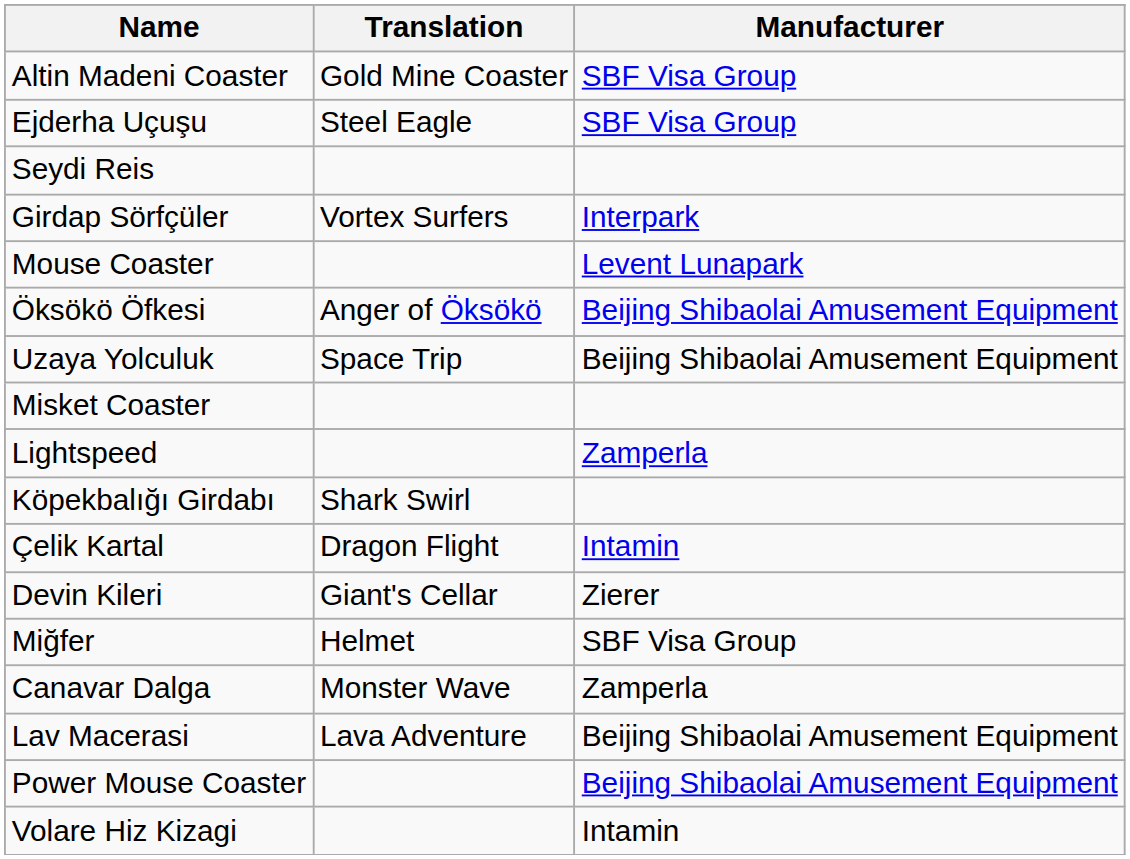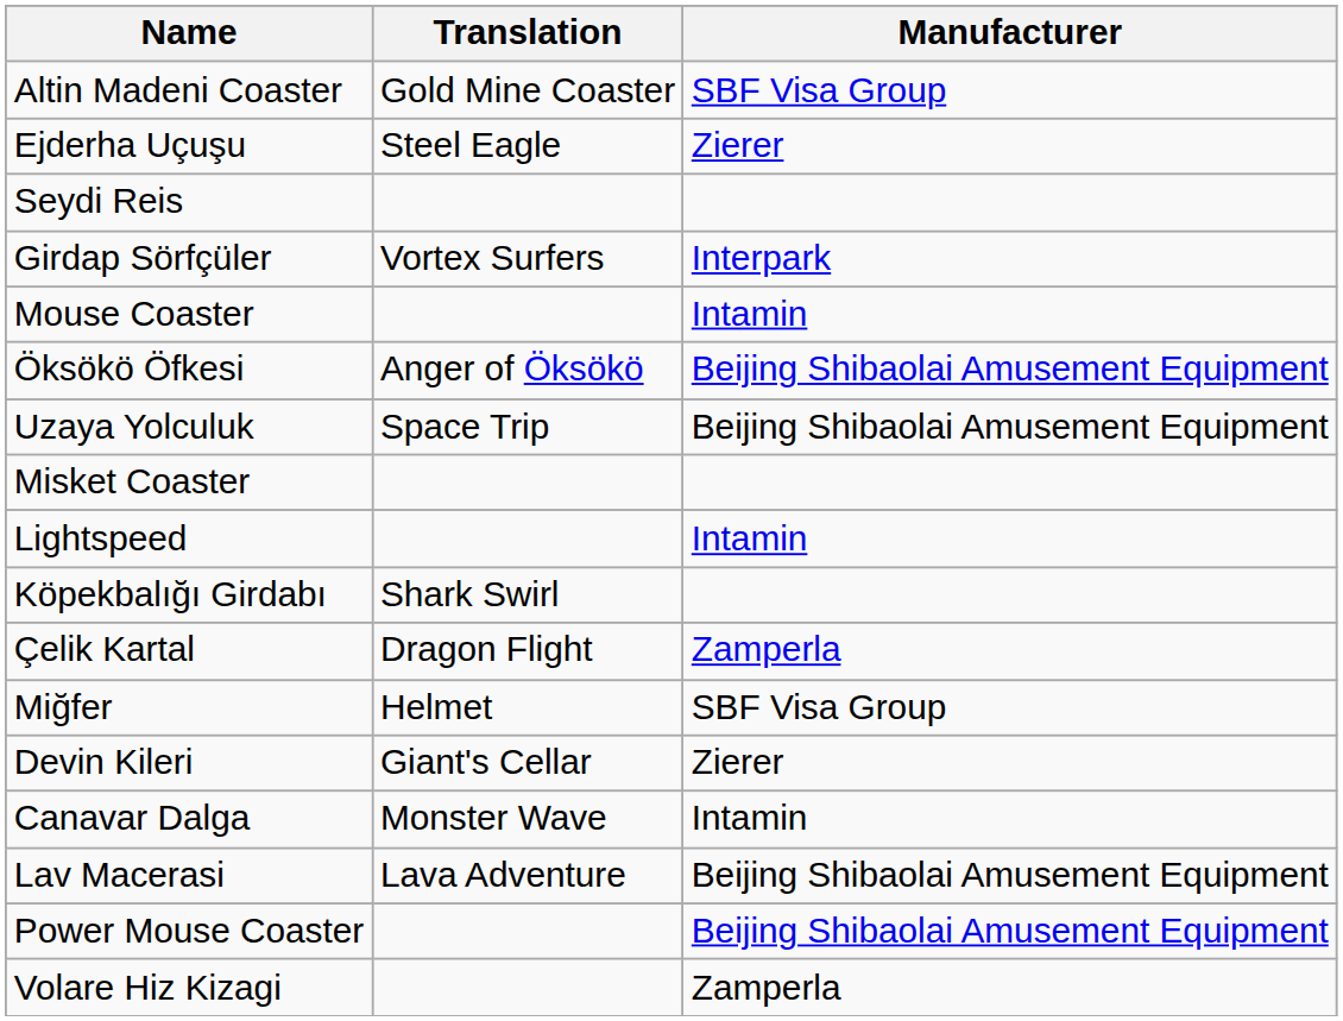Ejderha Uçuşu | Manufacturer: SBF Visa Group -> Zierer
Mouse Coaster | Manufacturer: Levent Lunapark -> Intamin
Lightspeed | Manufacturer: Zamperla -> Intamin
Çelik Kartal | Manufacturer: Intamin -> Zamperla
rows swapped: Miğfer <-> Devin Kileri
Canavar Dalga | Manufacturer: Zamperla -> Intamin
Volare Hiz Kizagi | Manufacturer: Intamin -> Zamperla
